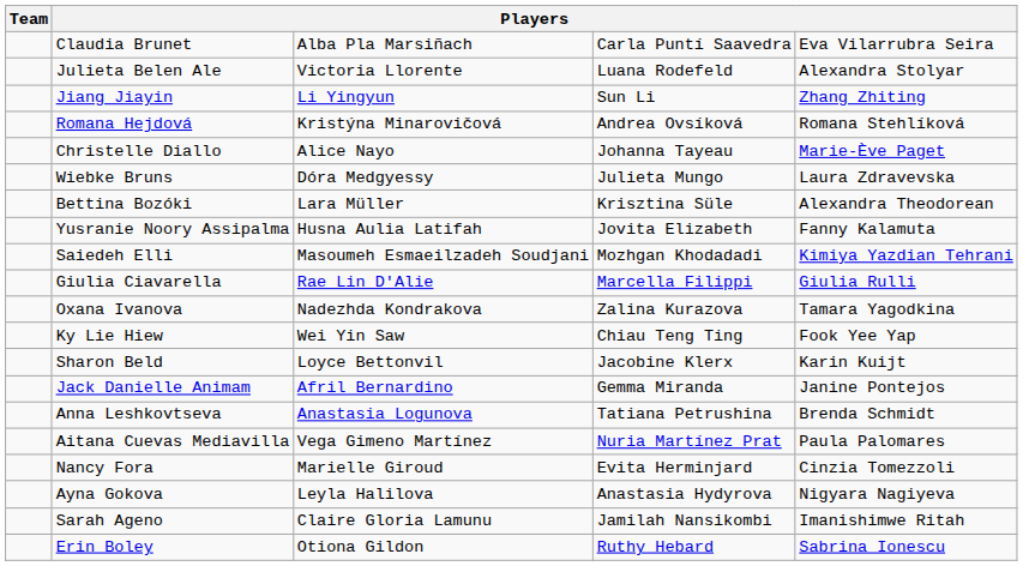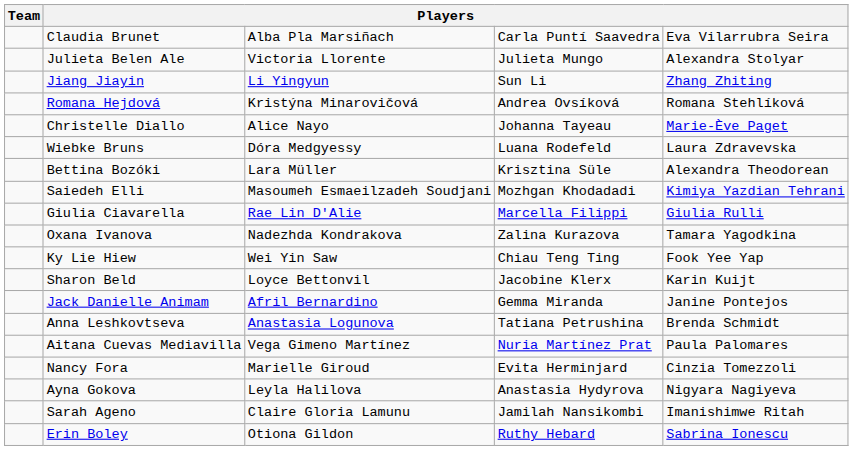Julieta Belen Ale | column 4: Luana Rodefeld -> Julieta Mungo
Wiebke Bruns | column 4: Julieta Mungo -> Luana Rodefeld
- row: Yusranie Noory Assipalma | Husna Aulia Latifah | Jovita Elizabeth | Fanny Kalamuta
